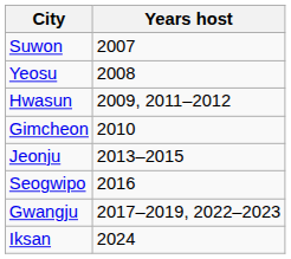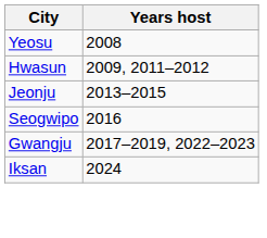- row: Suwon | 2007
- row: Gimcheon | 2010
